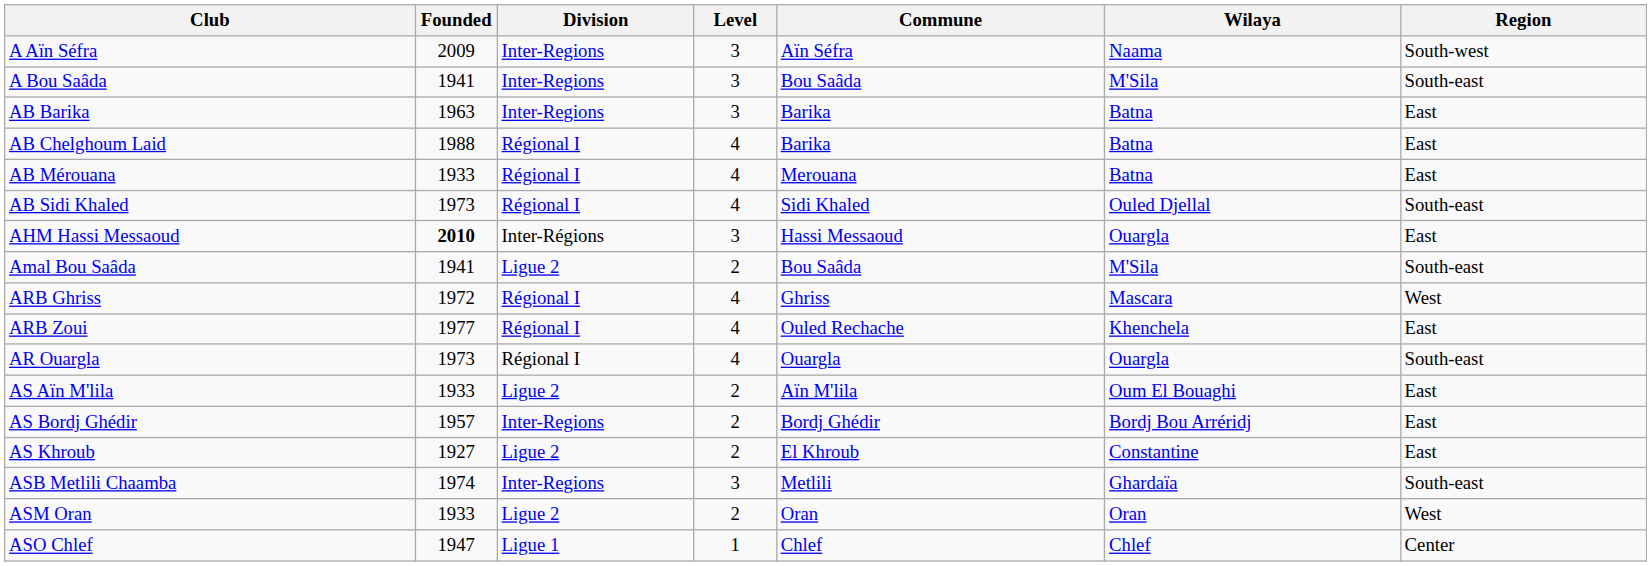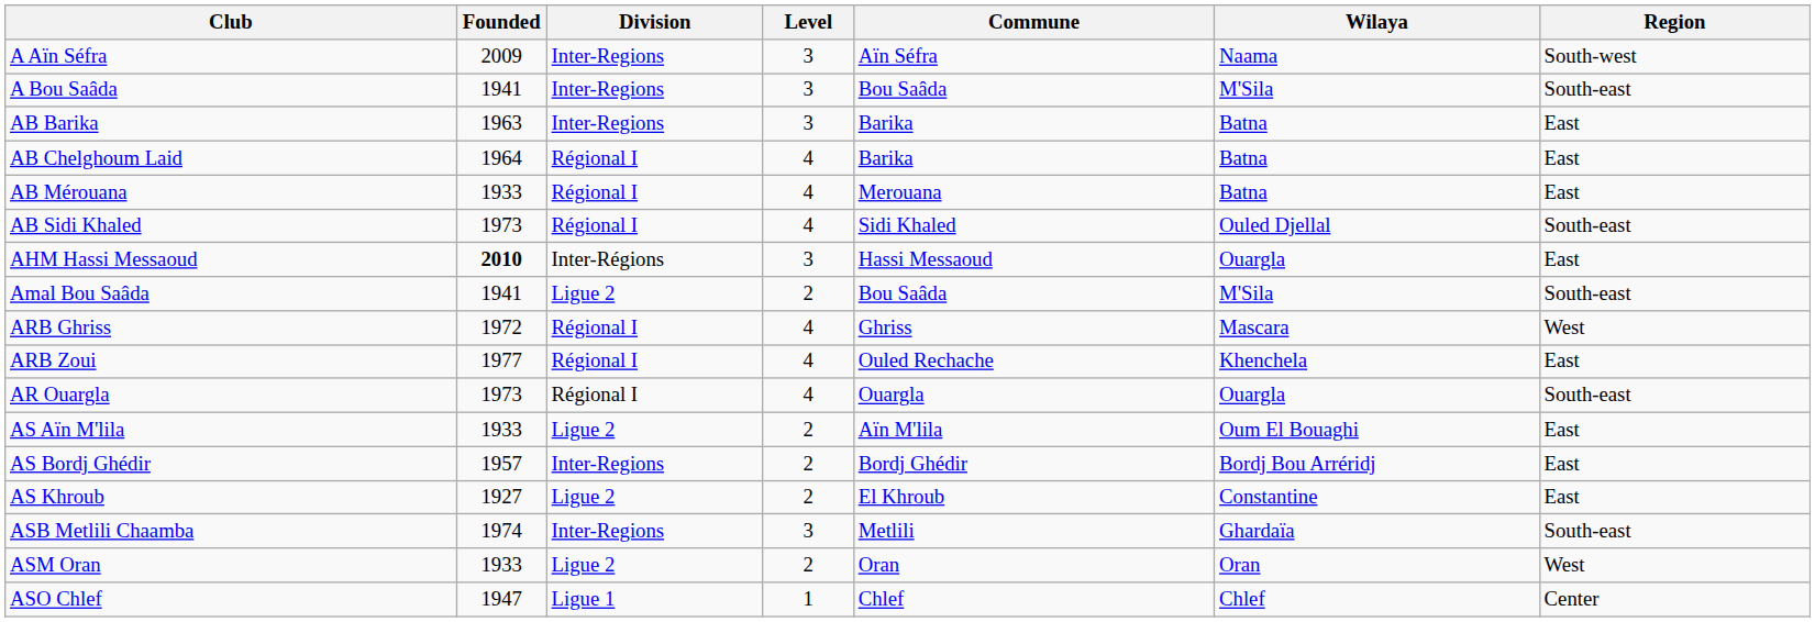AB Chelghoum Laid | Founded: 1988 -> 1964
